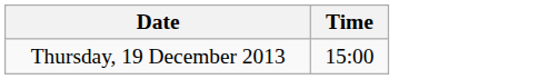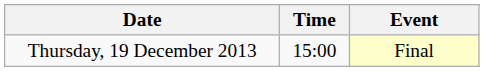+ column: Event | Final
